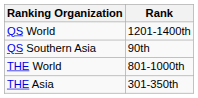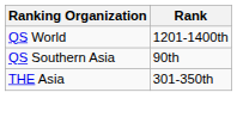- row: THE World | 801-1000th
